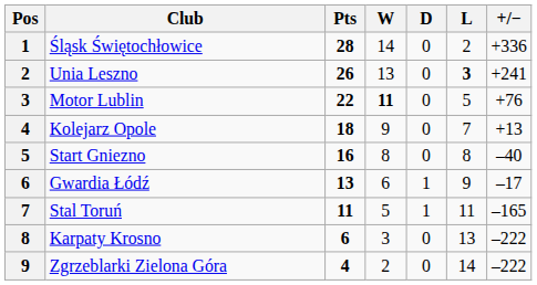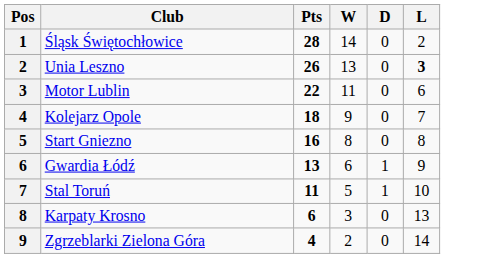- column: +/− | +336 | +241 | +76 | +13 | –40 | –17 | –165 | –222 | –222
Motor Lublin | W: bold -> normal
Motor Lublin | L: 5 -> 6
Stal Toruń | L: 11 -> 10
